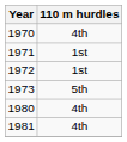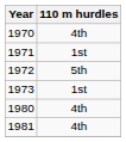1972 | 110 m hurdles: 1st -> 5th
1973 | 110 m hurdles: 5th -> 1st
